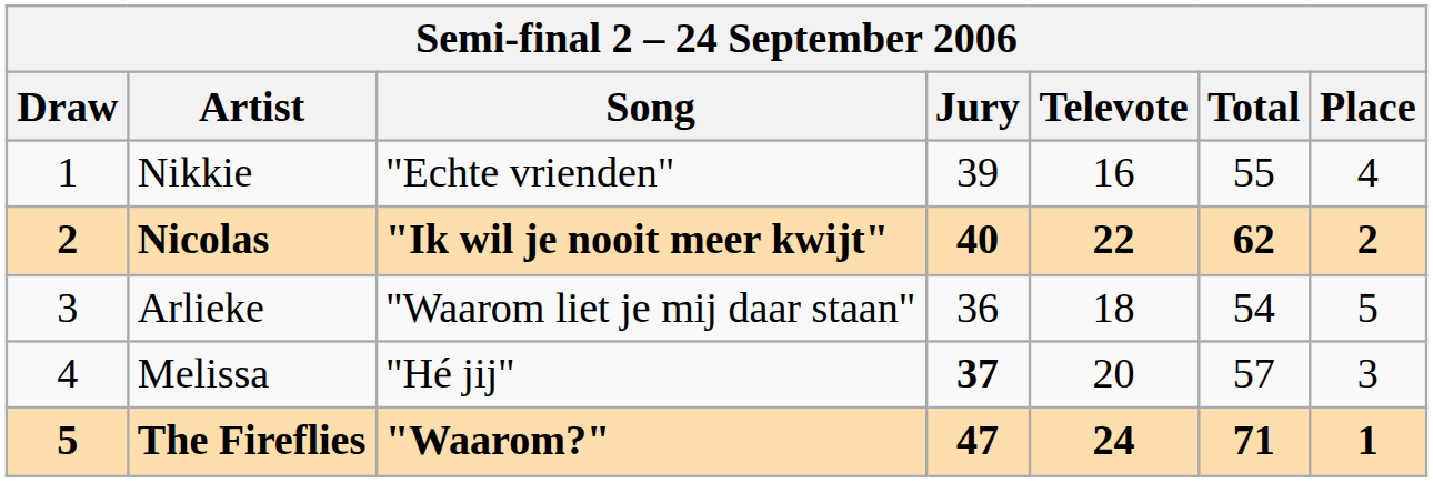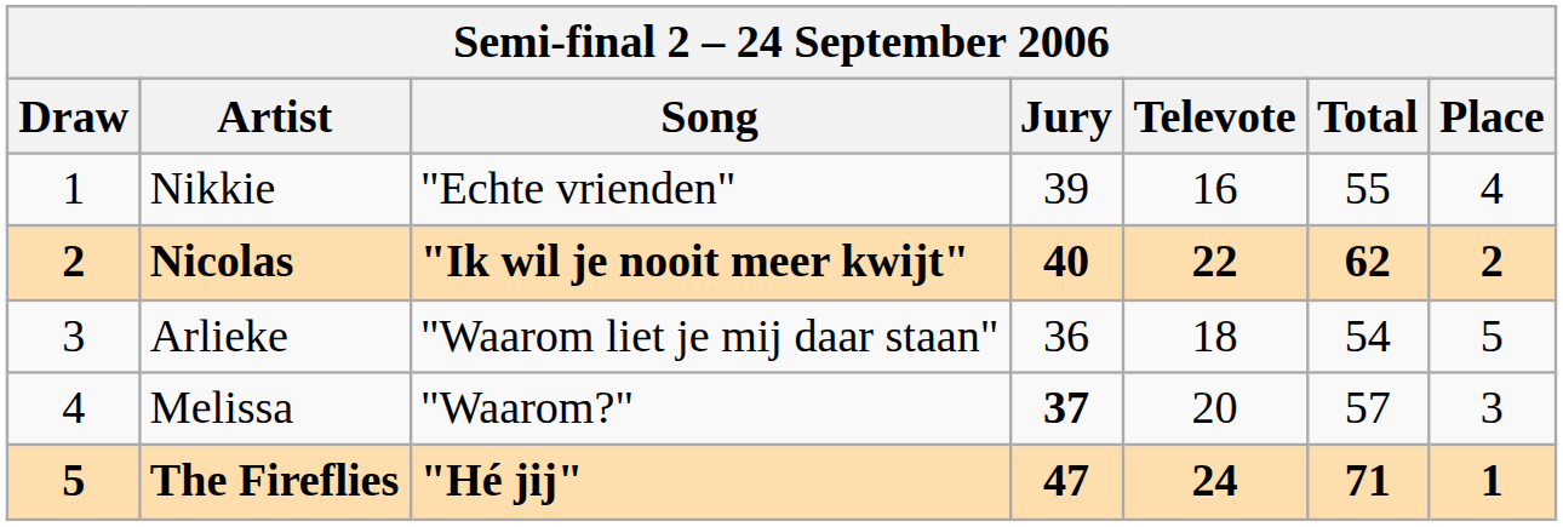Melissa | Song: "Hé jij" -> "Waarom?"
The Fireflies | Song: "Waarom?" -> "Hé jij"
